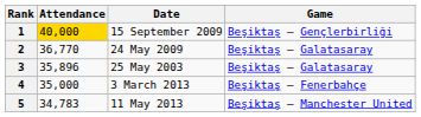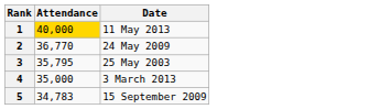- column: Game | Beşiktaş – Gençlerbirliği | Beşiktaş – Galatasaray | Beşiktaş – Galatasaray | Beşiktaş – Fenerbahçe | Beşiktaş – Manchester United
1 | Date: 15 September 2009 -> 11 May 2013
3 | Attendance: 35,896 -> 35,795
5 | Date: 11 May 2013 -> 15 September 2009
